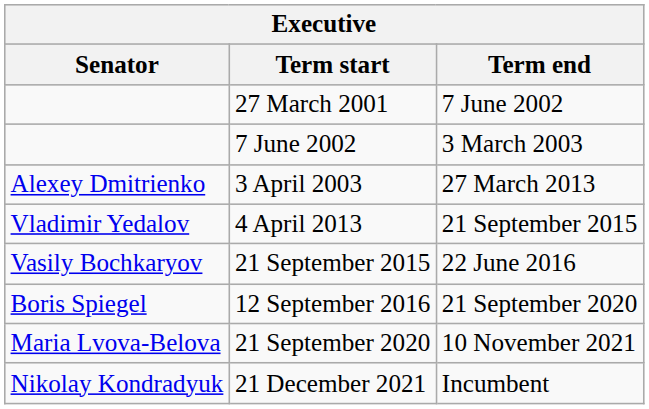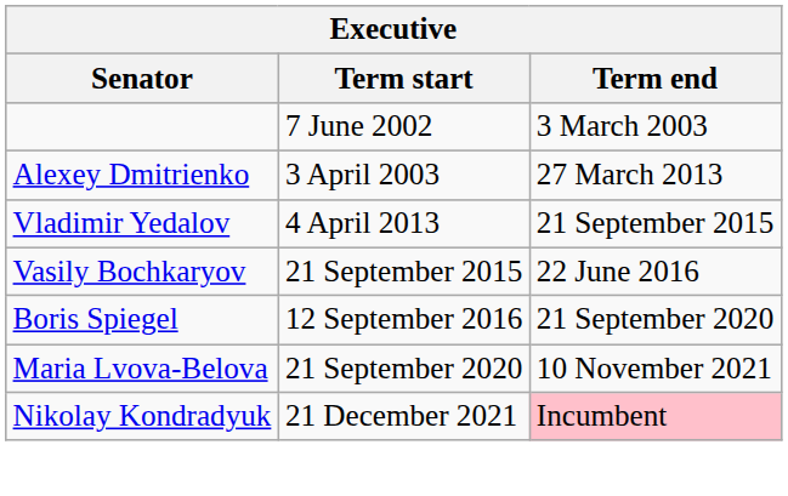- row: 27 March 2001 | 7 June 2002
21 December 2021 | Term end: no background -> pink background
